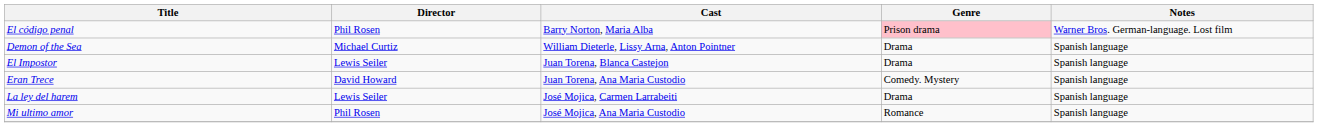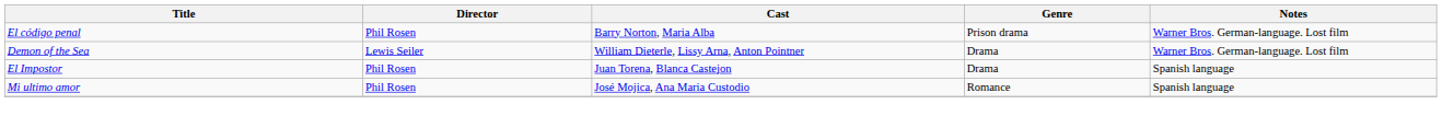El código penal | Genre: pink background -> no background
Demon of the Sea | Director: Michael Curtiz -> Lewis Seiler
Demon of the Sea | Notes: Spanish language -> Warner Bros. German-language. Lost film
El Impostor | Director: Lewis Seiler -> Phil Rosen
- row: Eran Trece | David Howard | Juan Torena, Ana Maria Custodio | Comedy. Mystery | Spanish language
- row: La ley del harem | Lewis Seiler | José Mojica, Carmen Larrabeiti | Drama | Spanish language
